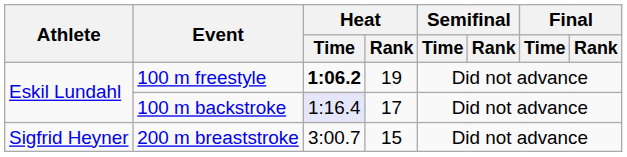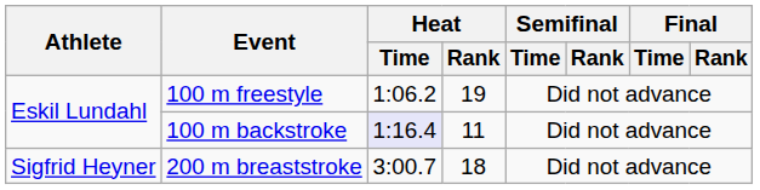100 m freestyle | Heat / Time: bold -> normal
100 m backstroke | Heat / Rank: 17 -> 11
200 m breaststroke | Heat / Rank: 15 -> 18
